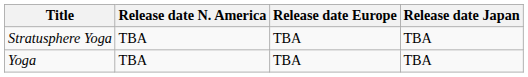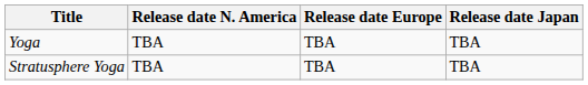rows swapped: Stratusphere Yoga <-> Yoga
